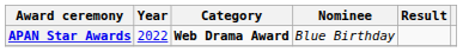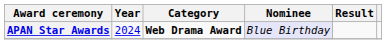APAN Star Awards | Year: 2022 -> 2024
APAN Star Awards | Nominee: no background -> lavender background
